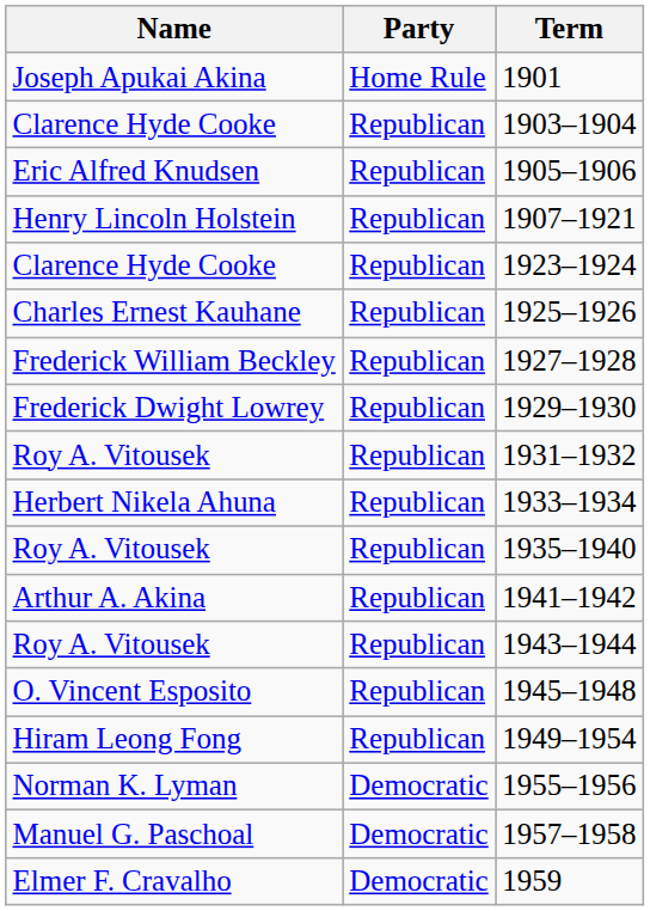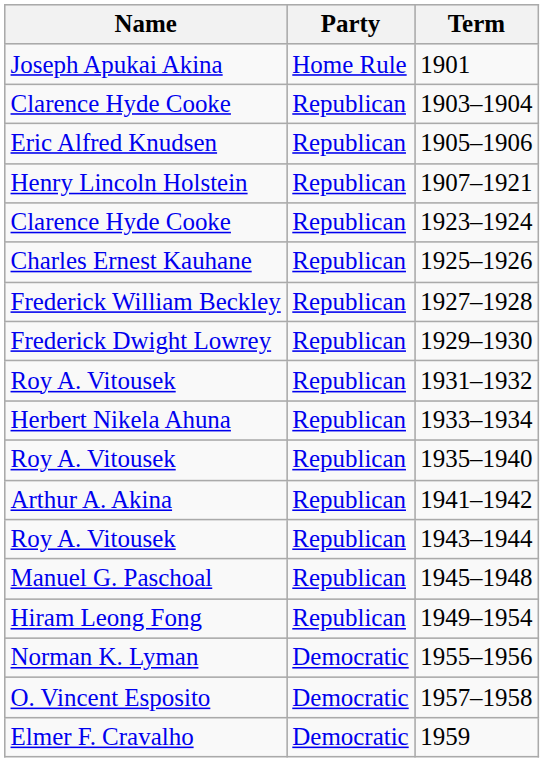1945–1948 | Name: O. Vincent Esposito -> Manuel G. Paschoal
1957–1958 | Name: Manuel G. Paschoal -> O. Vincent Esposito
